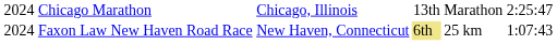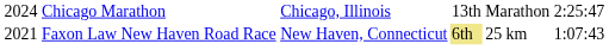Faxon Law New Haven Road Race | column 1: 2024 -> 2021
